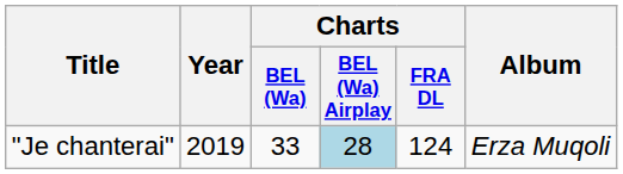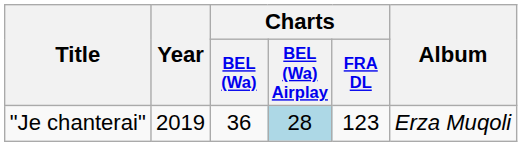"Je chanterai" | Charts / BEL (Wa): 33 -> 36
"Je chanterai" | Charts / FRA DL: 124 -> 123
